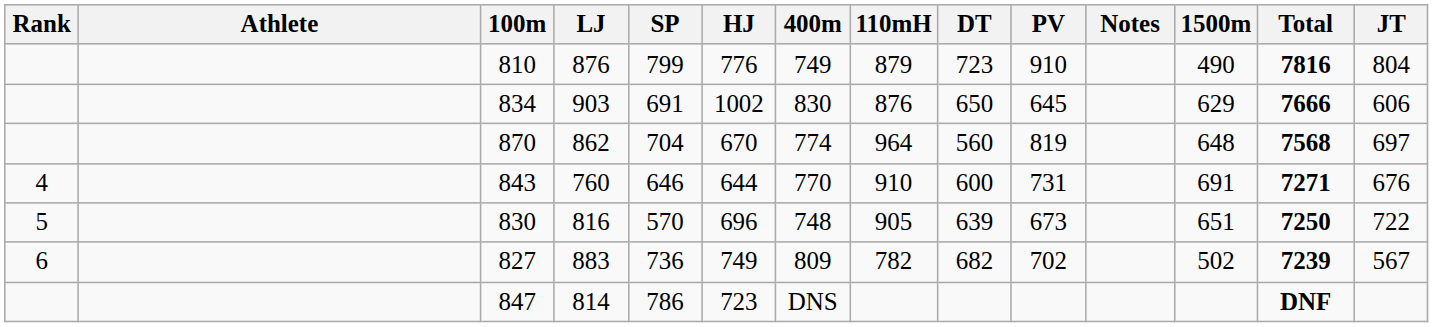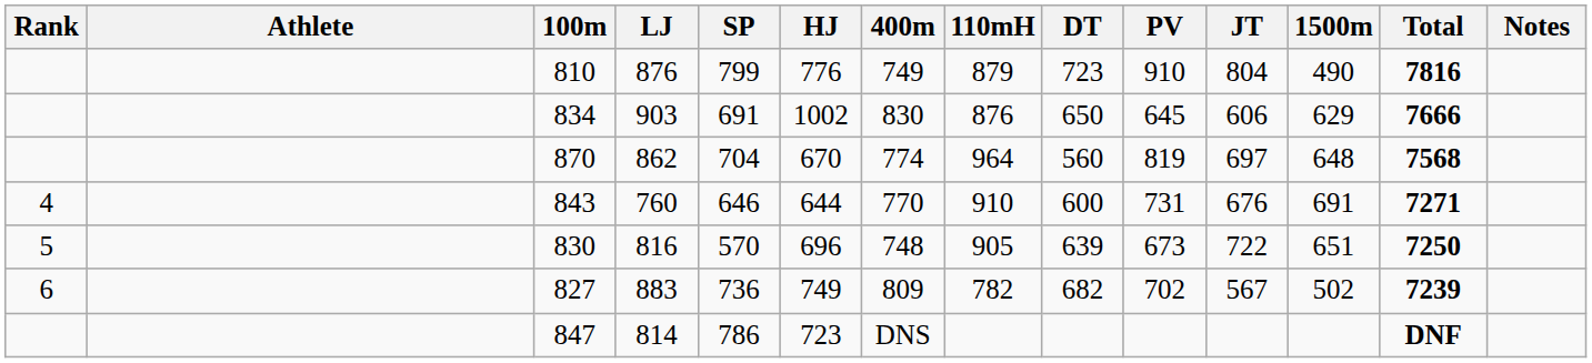columns swapped: JT <-> Notes
